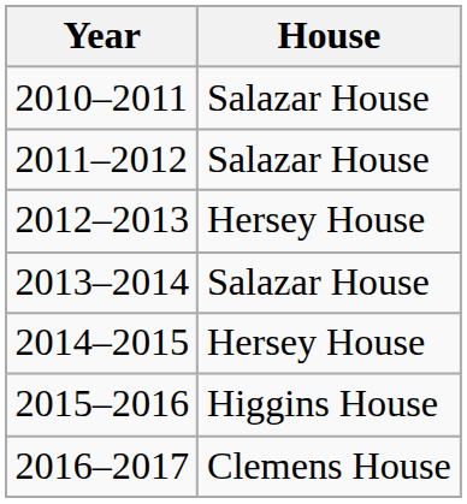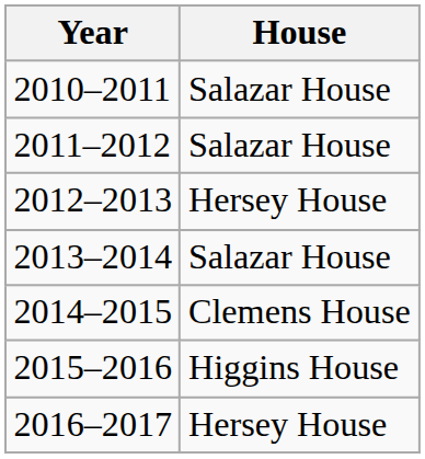2014–2015 | House: Hersey House -> Clemens House
2016–2017 | House: Clemens House -> Hersey House
